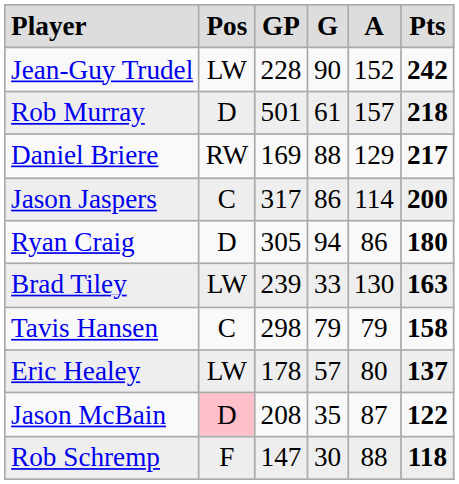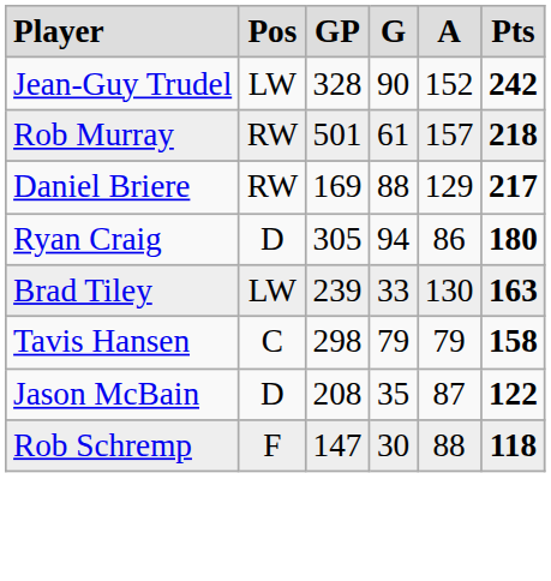Jean-Guy Trudel | column 3: 228 -> 328
Rob Murray | column 2: D -> RW
- row: Jason Jaspers | C | 317 | 86 | 114 | 200
- row: Eric Healey | LW | 178 | 57 | 80 | 137
Jason McBain | column 2: pink background -> no background
